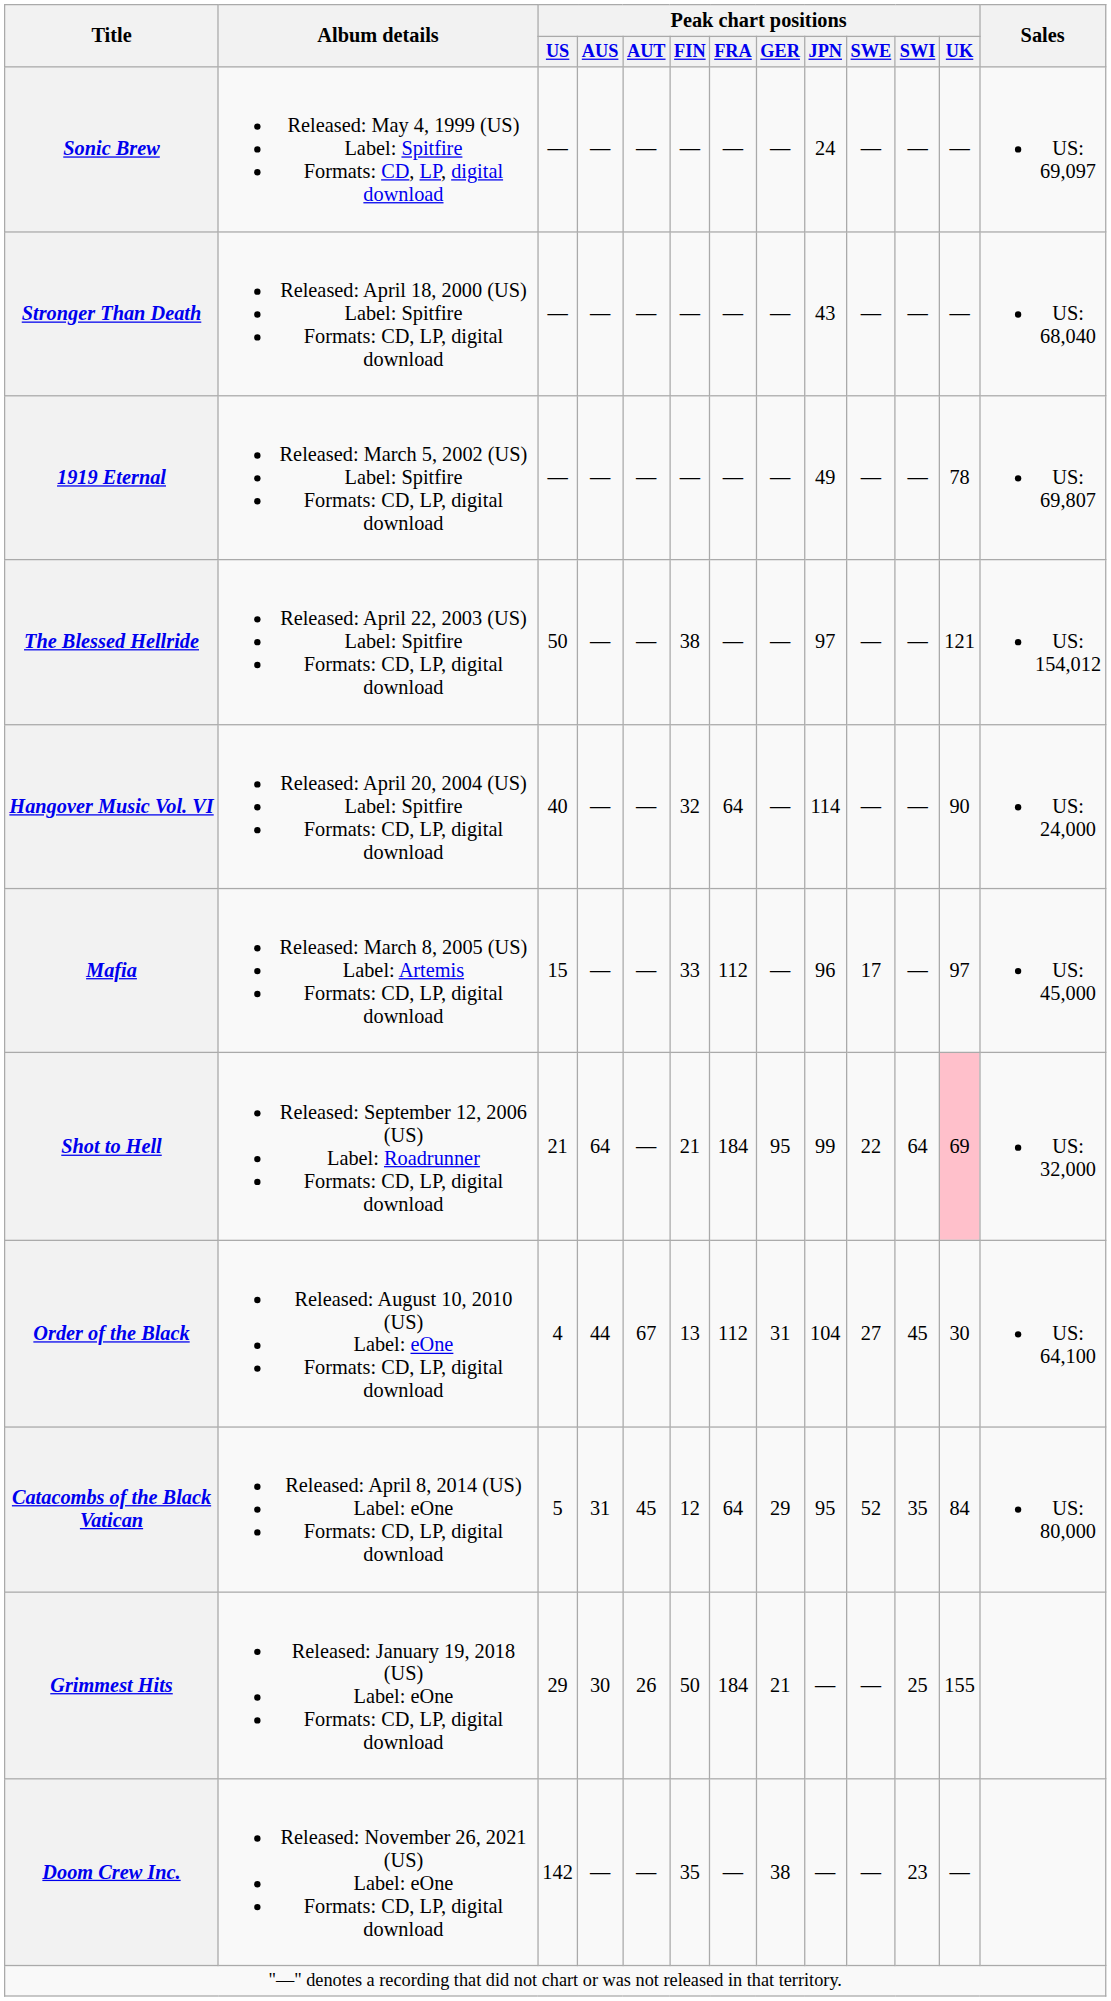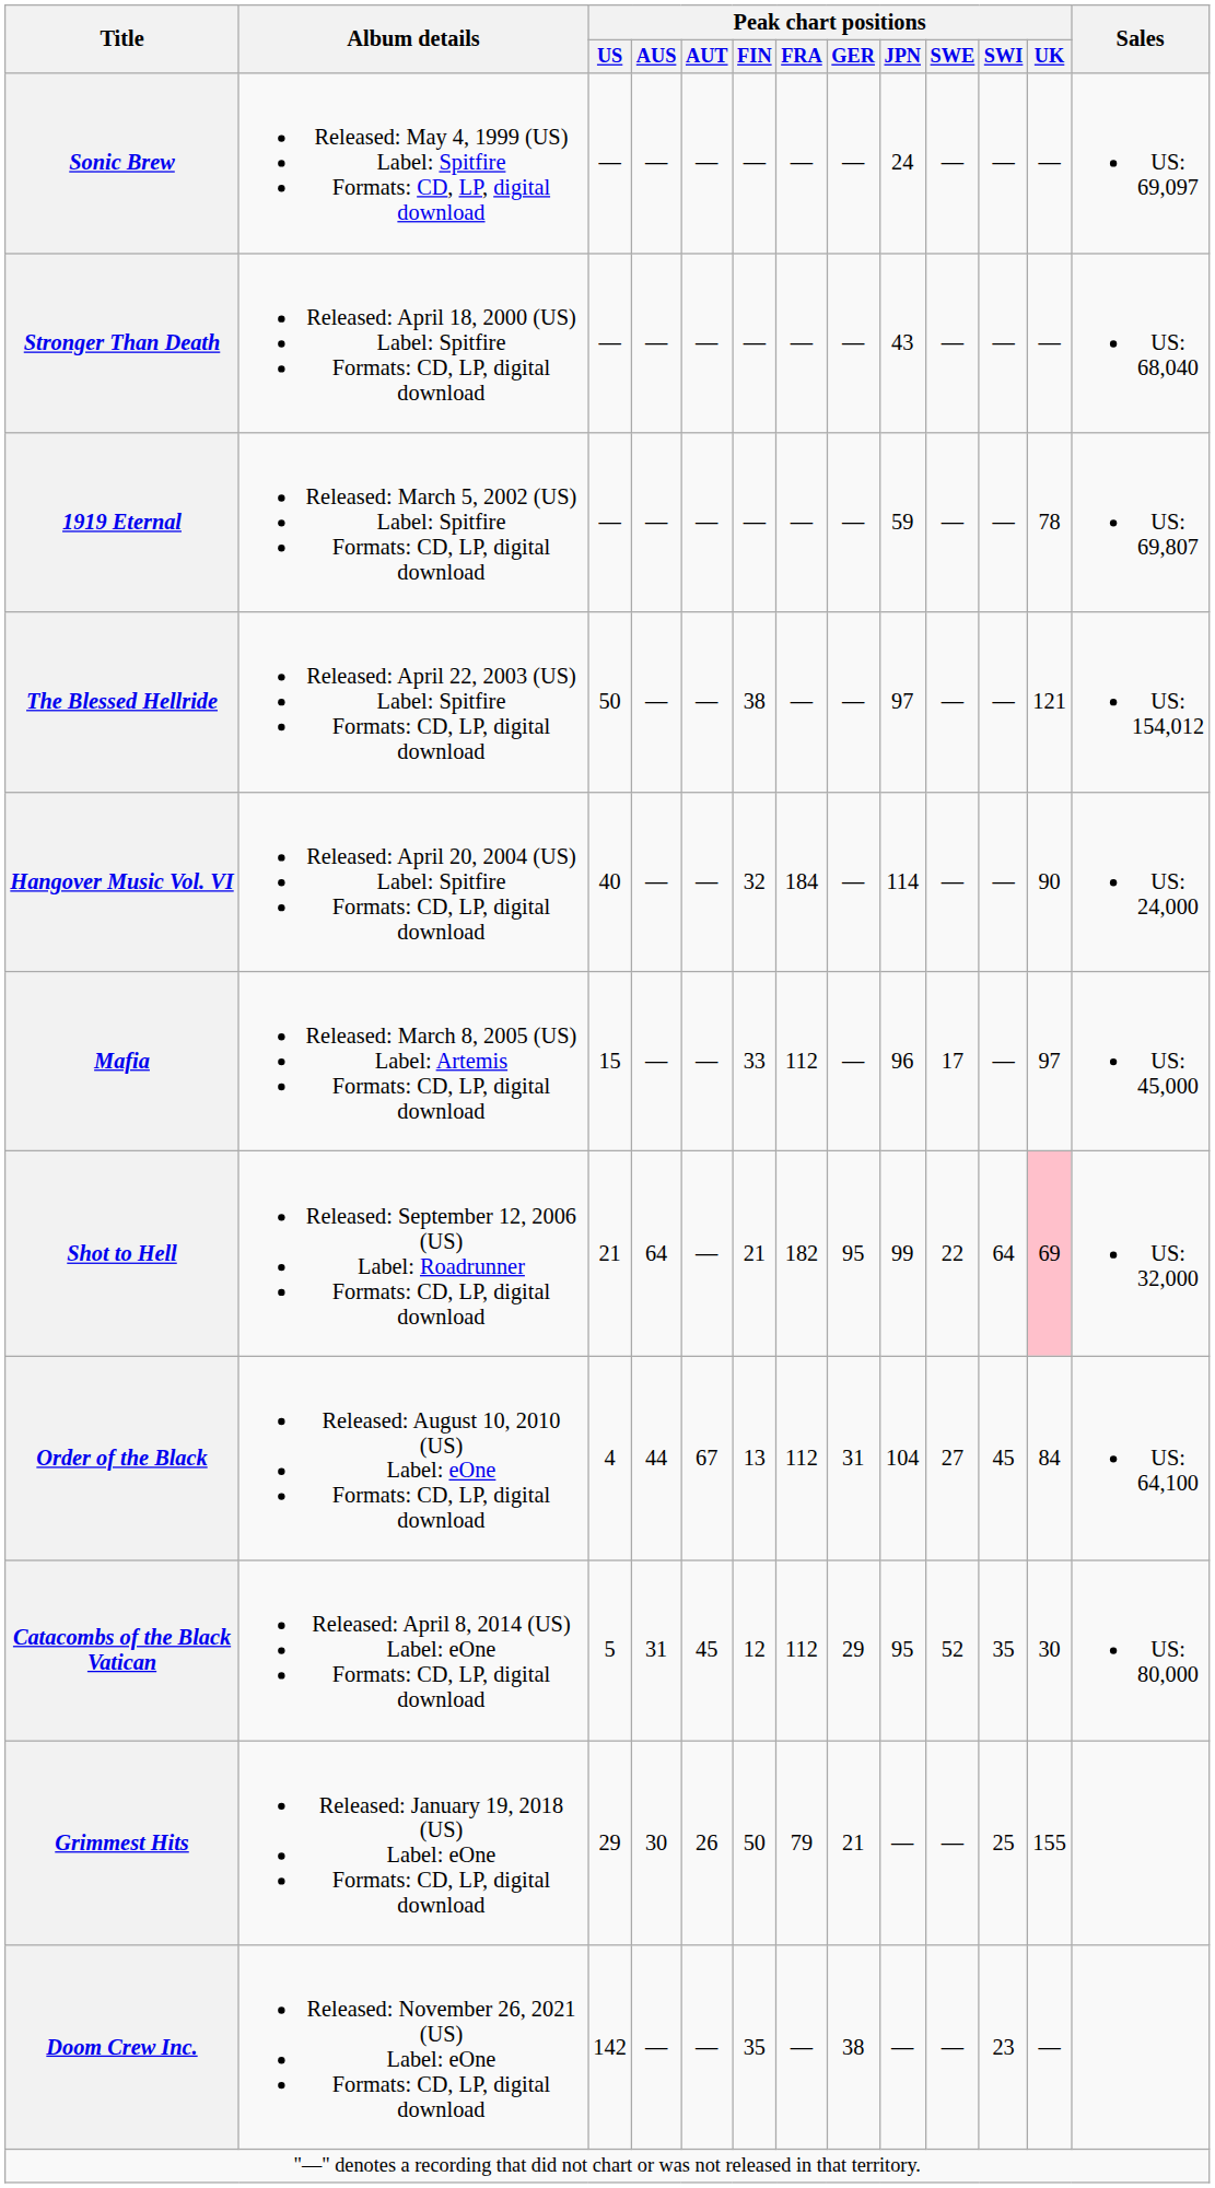1919 Eternal | Peak chart positions / JPN: 49 -> 59
Hangover Music Vol. VI | Peak chart positions / FRA: 64 -> 184
Shot to Hell | Peak chart positions / FRA: 184 -> 182
Order of the Black | Peak chart positions / UK: 30 -> 84
Catacombs of the Black Vatican | Peak chart positions / FRA: 64 -> 112
Catacombs of the Black Vatican | Peak chart positions / UK: 84 -> 30
Grimmest Hits | Peak chart positions / FRA: 184 -> 79
